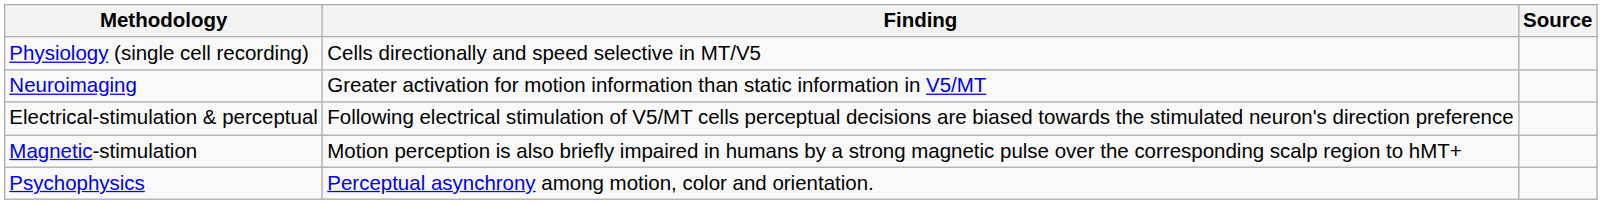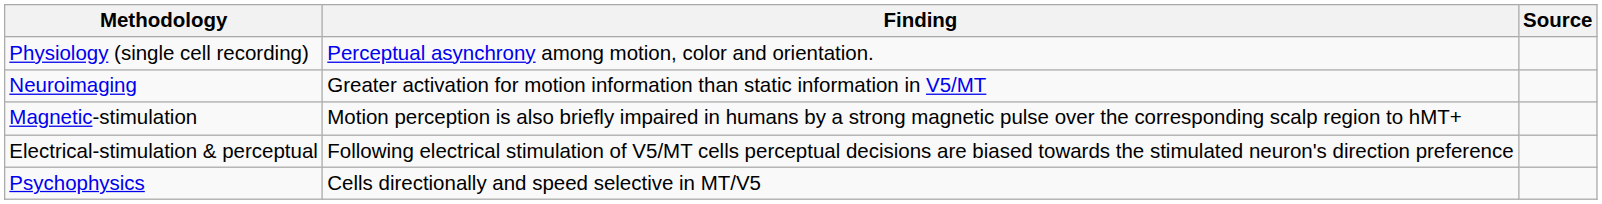Physiology (single cell recording) | Finding: Cells directionally and speed selective in MT/V5 -> Perceptual asynchrony among motion, color and orientation.
rows swapped: Electrical-stimulation & perceptual <-> Magnetic-stimulation
Psychophysics | Finding: Perceptual asynchrony among motion, color and orientation. -> Cells directionally and speed selective in MT/V5
